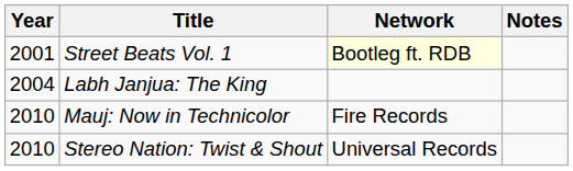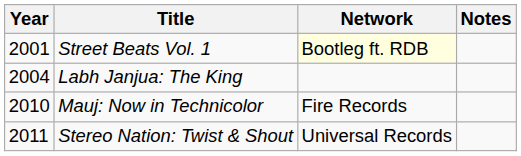Stereo Nation: Twist & Shout | Year: 2010 -> 2011
